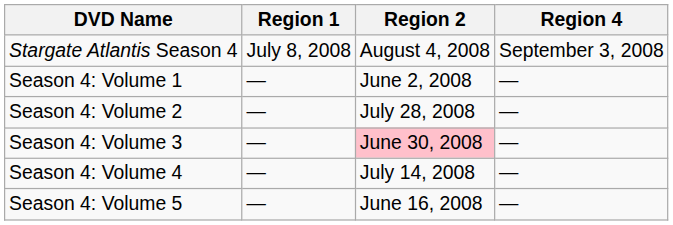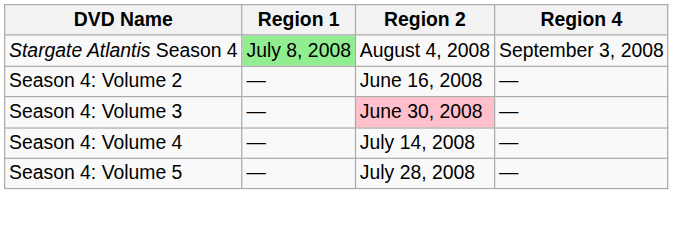Stargate Atlantis Season 4 | Region 1: no background -> lightgreen background
- row: Season 4: Volume 1 | — | June 2, 2008 | —
Season 4: Volume 2 | Region 2: July 28, 2008 -> June 16, 2008
Season 4: Volume 5 | Region 2: June 16, 2008 -> July 28, 2008
